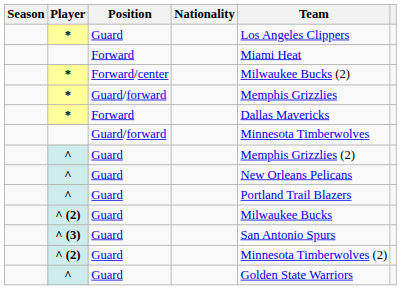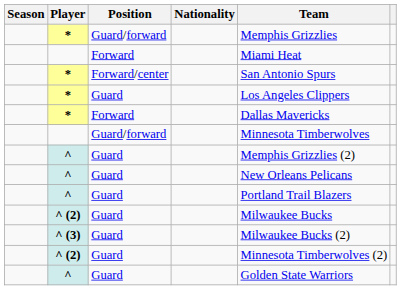rows swapped: * / Guard <-> * / Guard/forward
* / Forward/center | Team: Milwaukee Bucks (2) -> San Antonio Spurs
^ (3) | Team: San Antonio Spurs -> Milwaukee Bucks (2)
